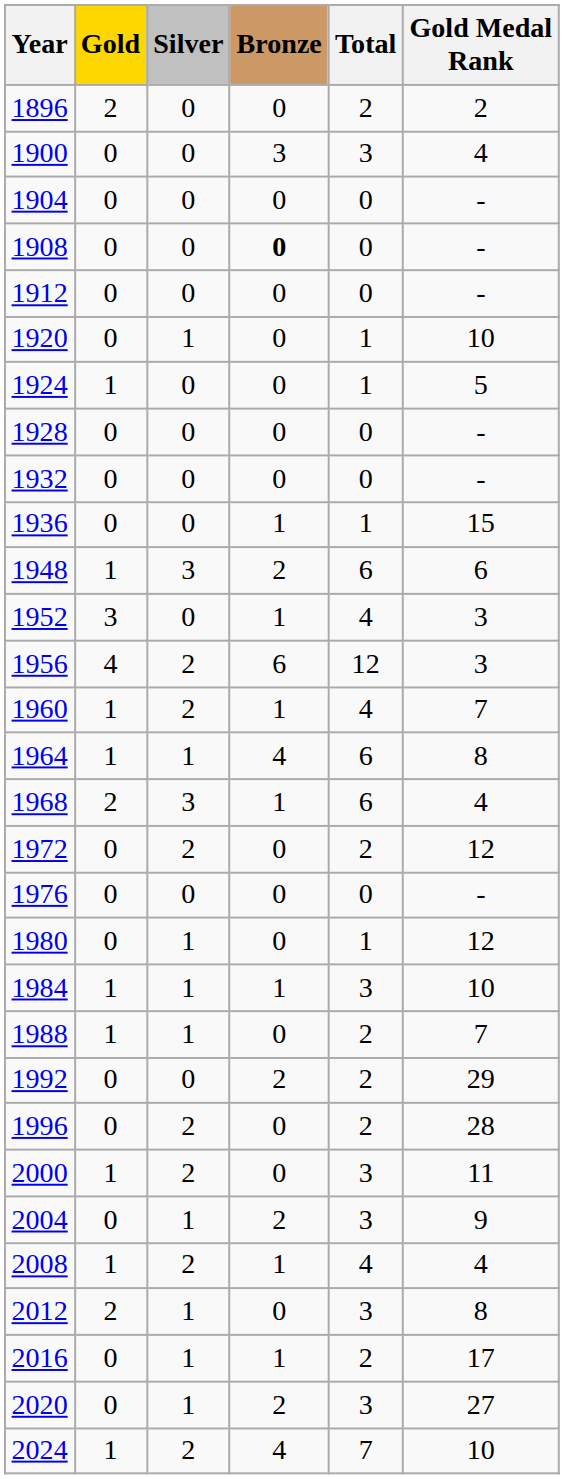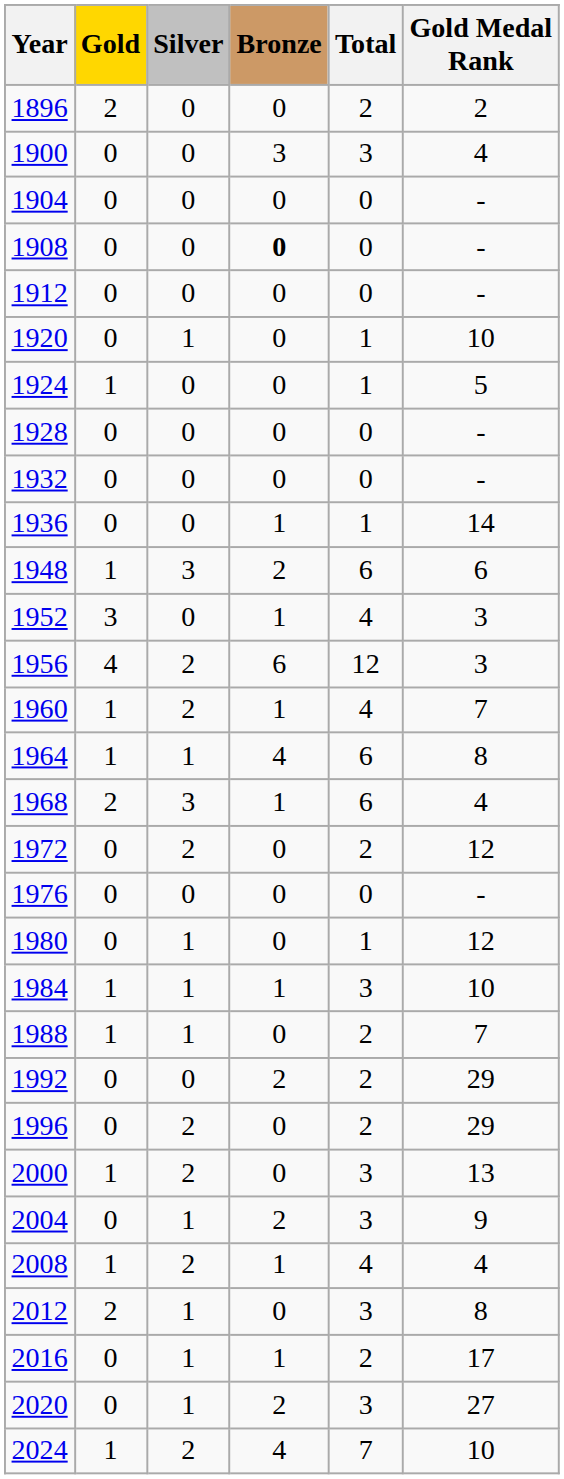1936 | Gold Medal Rank: 15 -> 14
1996 | Gold Medal Rank: 28 -> 29
2000 | Gold Medal Rank: 11 -> 13
